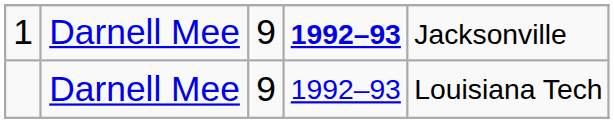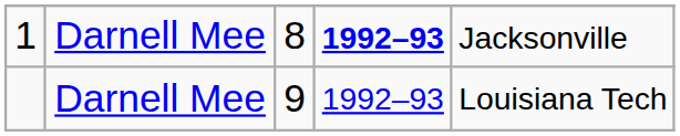1 | column 3: 9 -> 8
